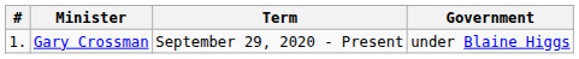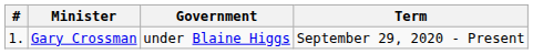columns swapped: Term <-> Government
